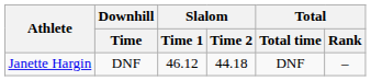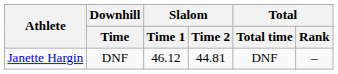Janette Hargin | Slalom / Time 2: 44.18 -> 44.81
